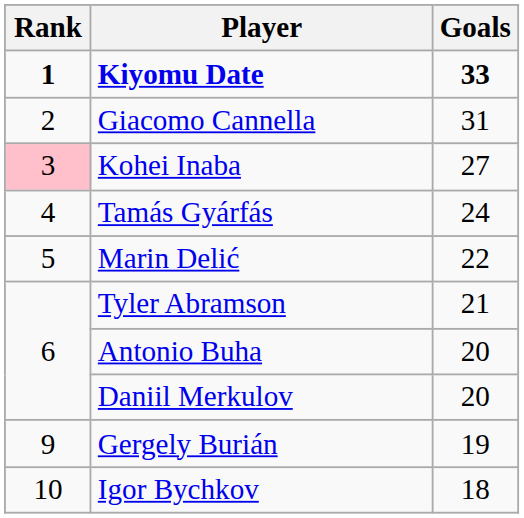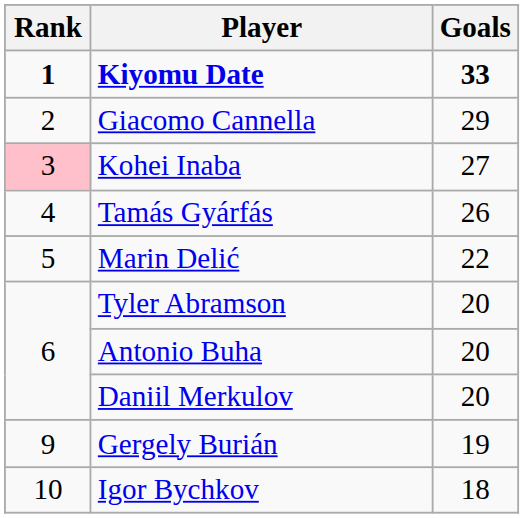Giacomo Cannella | Goals: 31 -> 29
Tamás Gyárfás | Goals: 24 -> 26
Tyler Abramson | Goals: 21 -> 20
